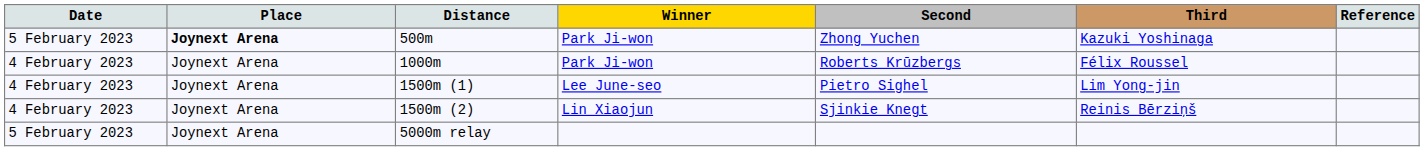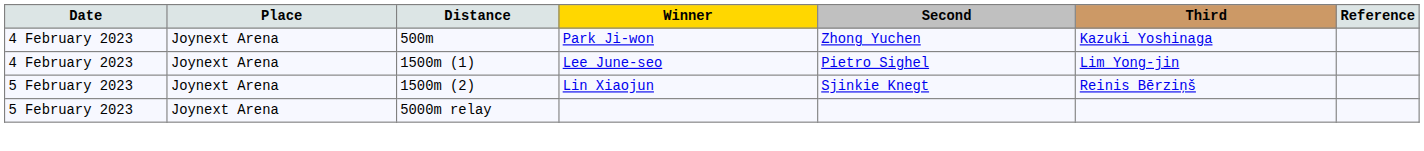500m | Date: 5 February 2023 -> 4 February 2023
500m | Place: bold -> normal
- row: 4 February 2023 | Joynext Arena | 1000m | Park Ji-won | Roberts Krūzbergs | Félix Roussel
1500m (2) | Date: 4 February 2023 -> 5 February 2023
